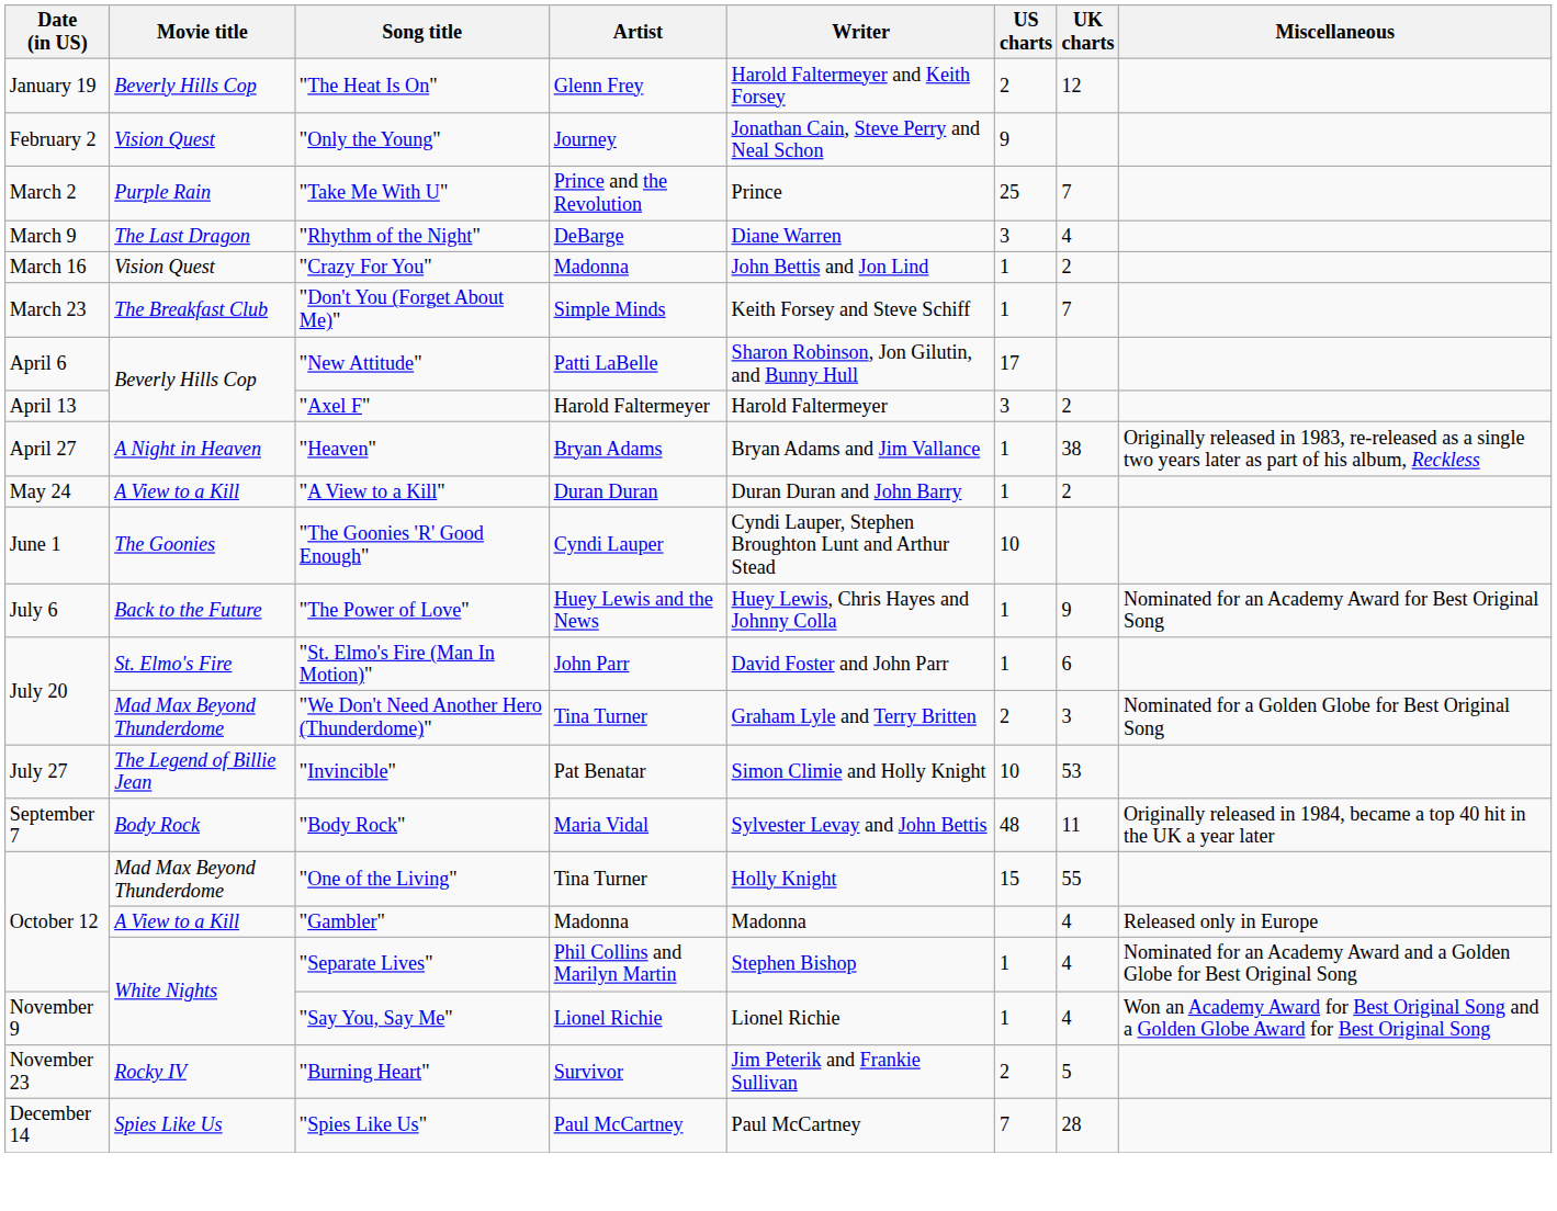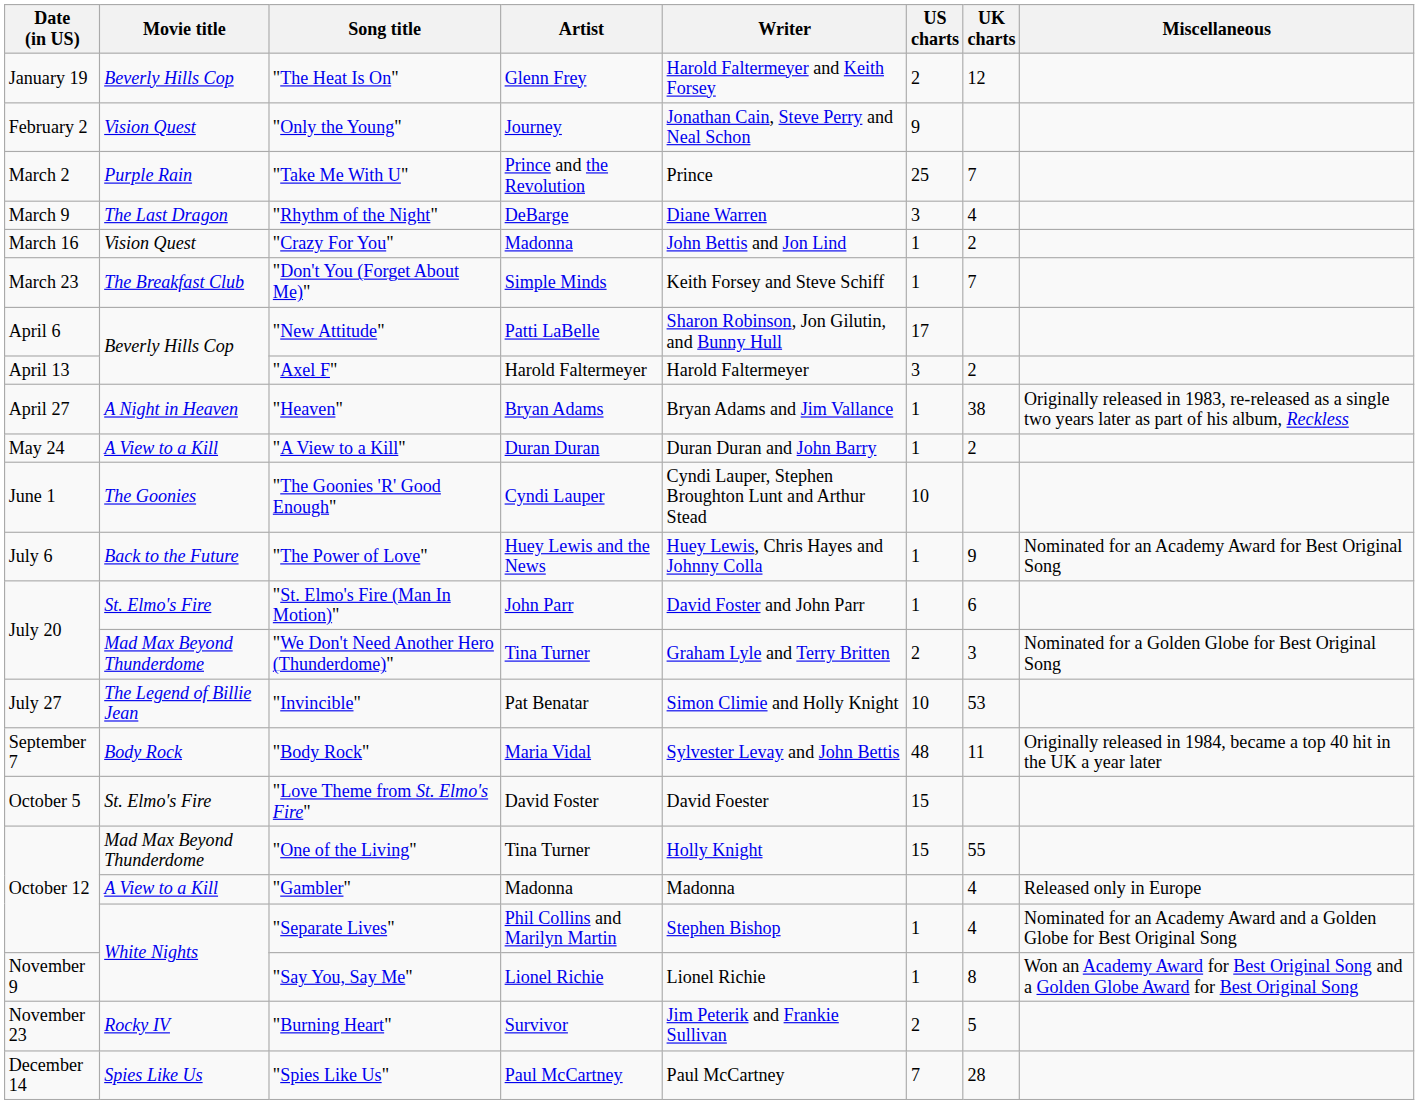+ row: October 5 | St. Elmo's Fire | "Love Theme from St. Elmo's Fire" | David Foster | David Foester | 15
"Say You, Say Me" | UK charts: 4 -> 8
